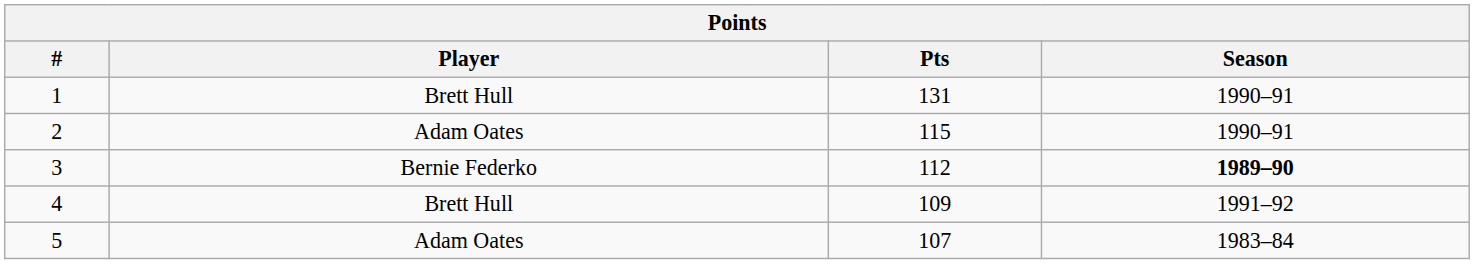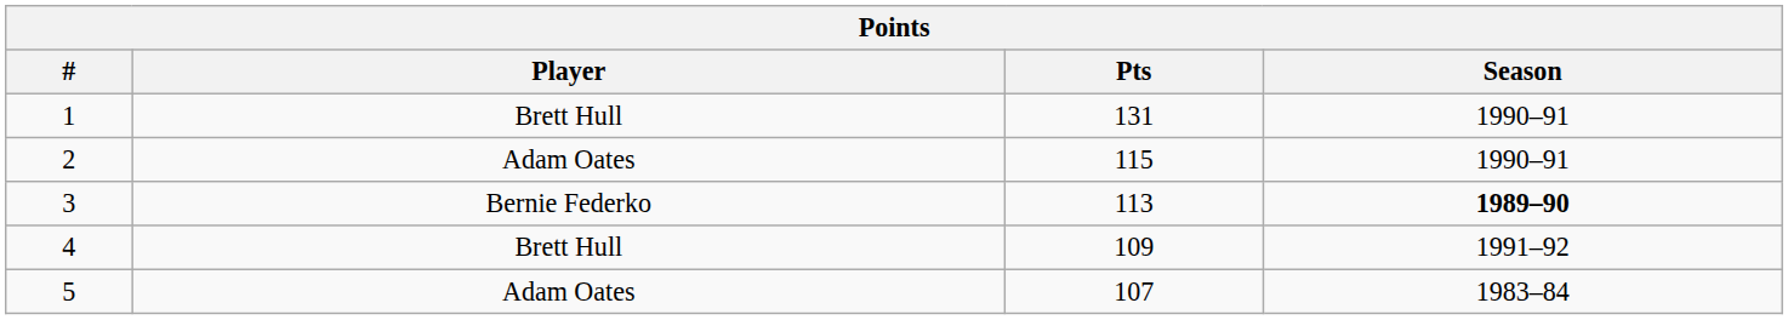3 | Pts: 112 -> 113
